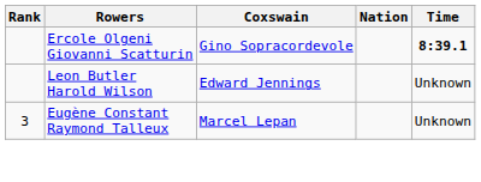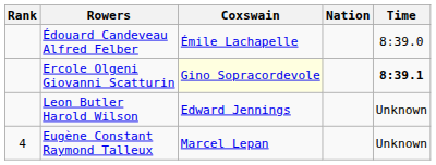+ row: Édouard Candeveau Alfred Felber | Émile Lachapelle | 8:39.0
Ercole Olgeni Giovanni Scatturin | Coxswain: no background -> lightyellow background
Eugène Constant Raymond Talleux | Rank: 3 -> 4
